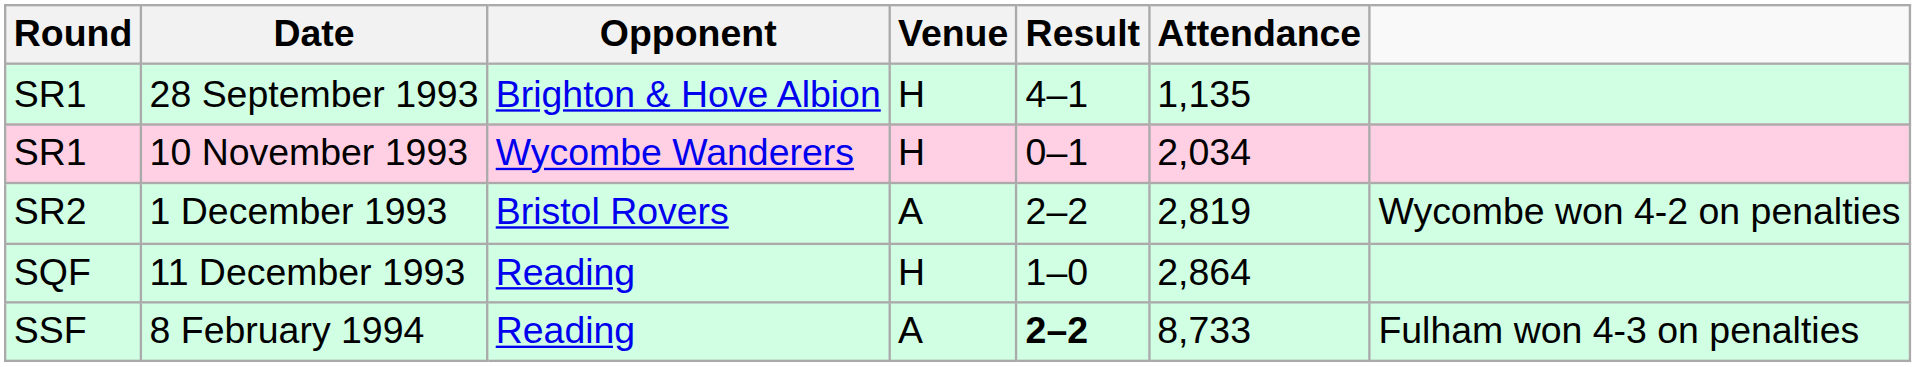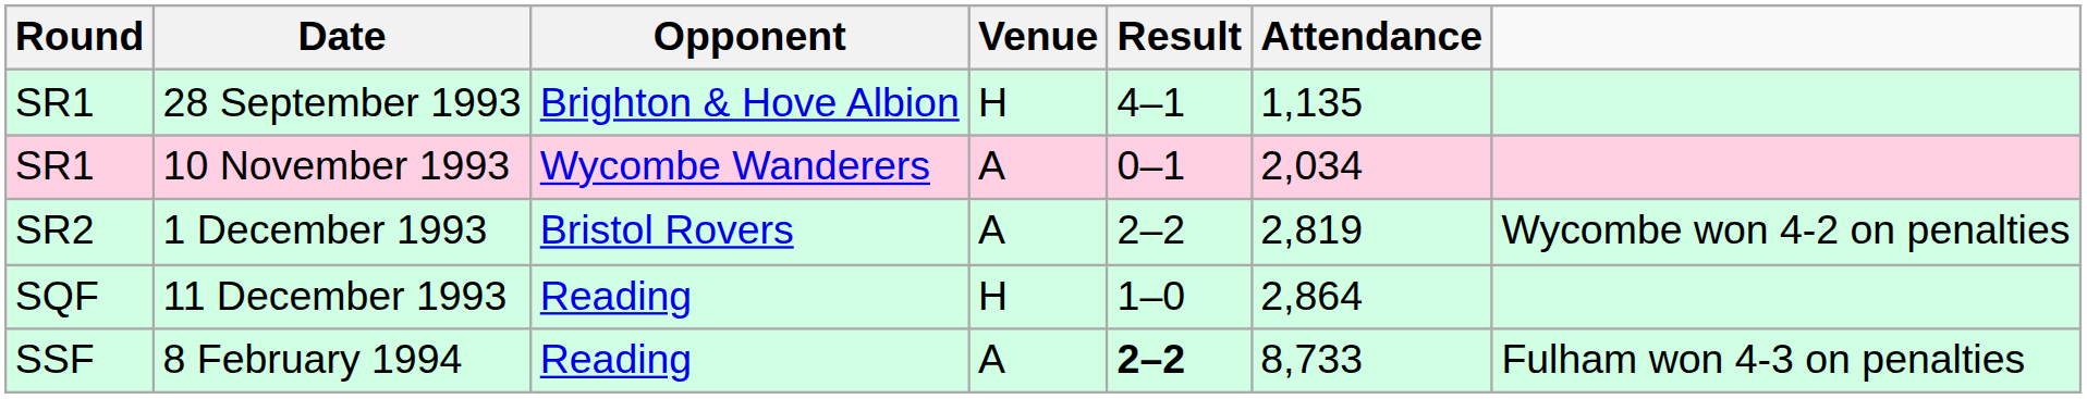10 November 1993 | Venue: H -> A
